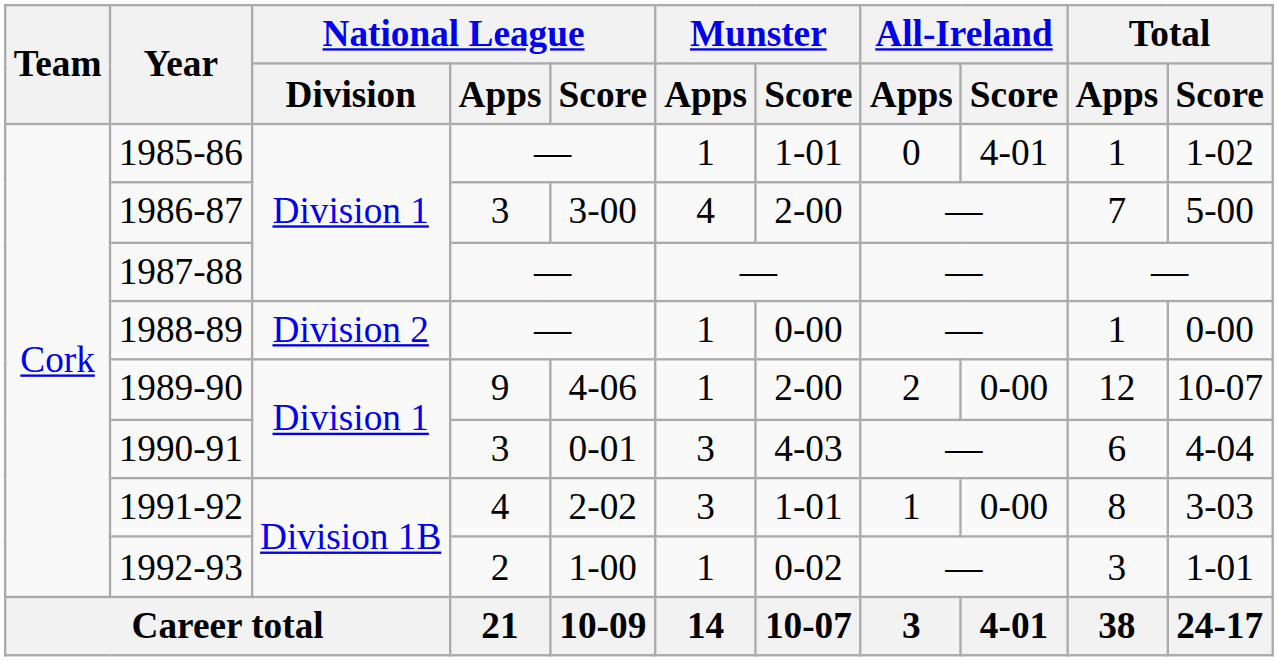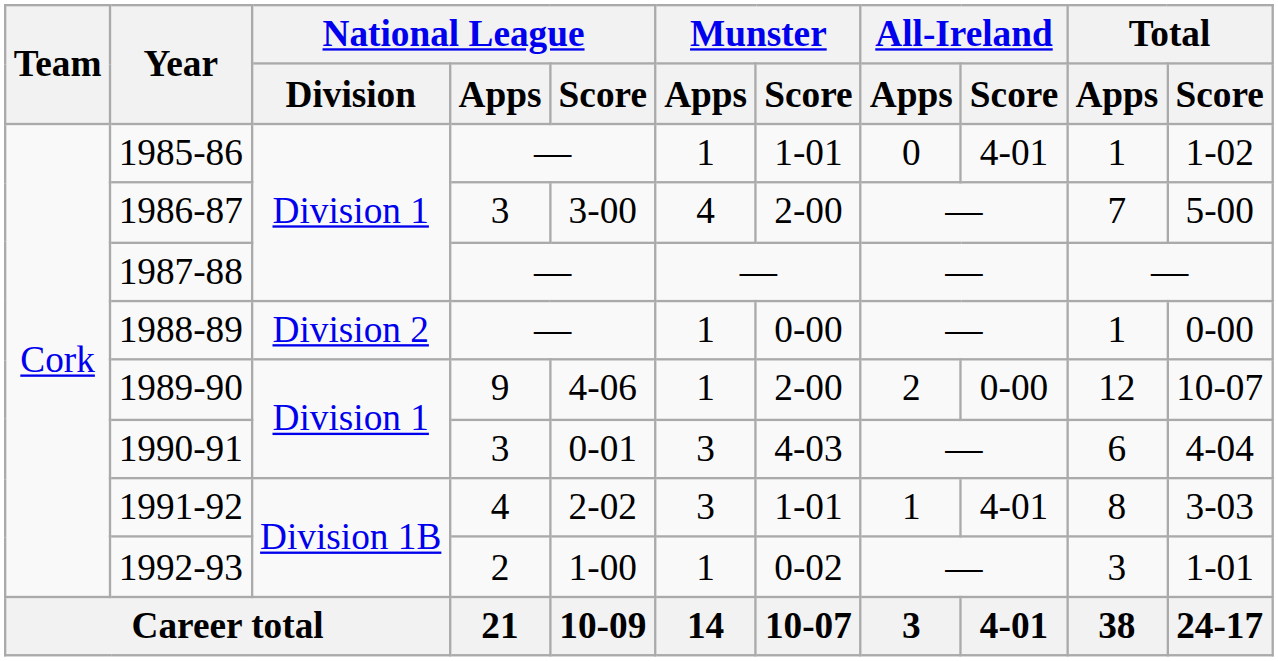1991-92 | All-Ireland / Score: 0-00 -> 4-01
